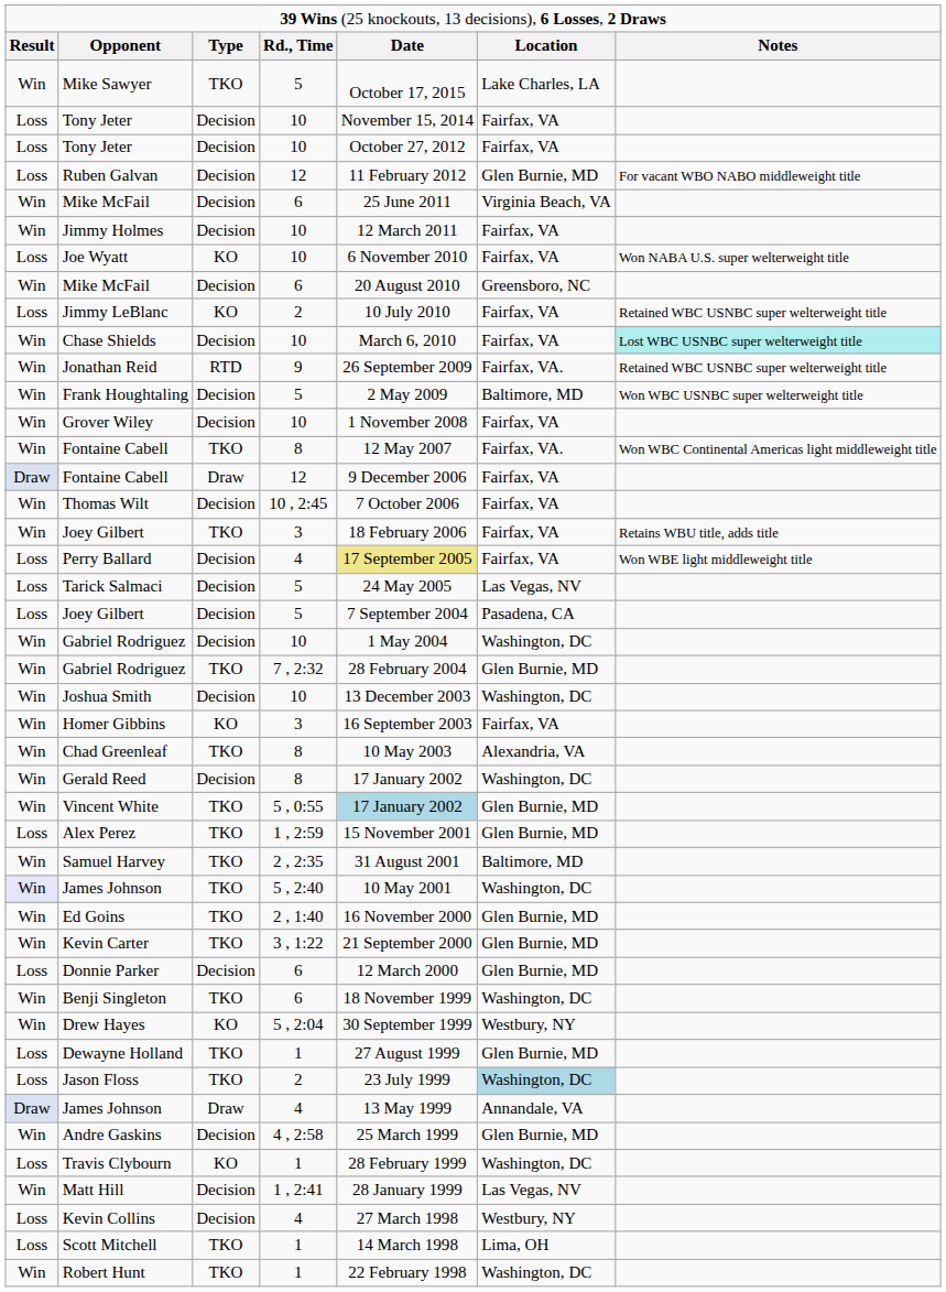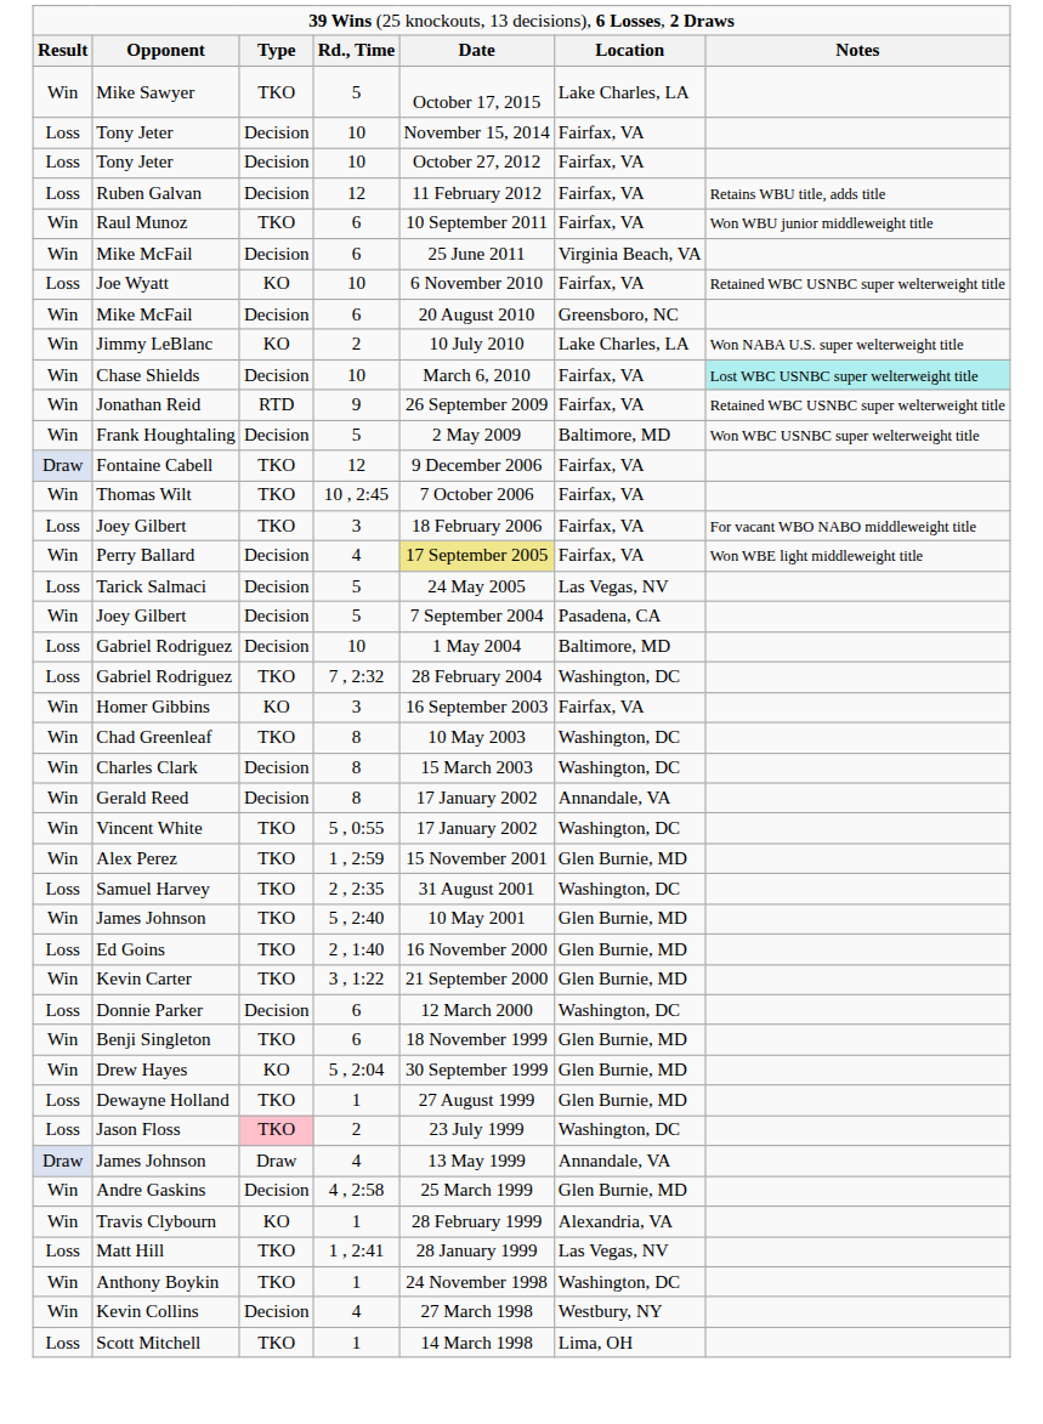Ruben Galvan | column 6: Glen Burnie, MD -> Fairfax, VA
Ruben Galvan | column 7: For vacant WBO NABO middleweight title -> Retains WBU title, adds title
+ row: Win | Raul Munoz | TKO | 6 | 10 September 2011 | Fairfax, VA | Won WBU junior middleweight title
- row: Win | Jimmy Holmes | Decision | 10 | 12 March 2011 | Fairfax, VA
Joe Wyatt | column 7: Won NABA U.S. super welterweight title -> Retained WBC USNBC super welterweight title
Jimmy LeBlanc | column 1: Loss -> Win
Jimmy LeBlanc | column 6: Fairfax, VA -> Lake Charles, LA
Jimmy LeBlanc | column 7: Retained WBC USNBC super welterweight title -> Won NABA U.S. super welterweight title
Jonathan Reid | column 6: Fairfax, VA. -> Fairfax, VA
- row: Win | Grover Wiley | Decision | 10 | 1 November 2008 | Fairfax, VA
- row: Win | Fontaine Cabell | TKO | 8 | 12 May 2007 | Fairfax, VA. | Won WBC Continental Americas light middleweight title
Fontaine Cabell / 12 | column 3: Draw -> TKO
Thomas Wilt | column 3: Decision -> TKO
Joey Gilbert / 3 | column 1: Win -> Loss
Joey Gilbert / 3 | column 7: Retains WBU title, adds title -> For vacant WBO NABO middleweight title
Perry Ballard | column 1: Loss -> Win
Joey Gilbert / 5 | column 1: Loss -> Win
Gabriel Rodriguez / 10 | column 1: Win -> Loss
Gabriel Rodriguez / 10 | column 6: Washington, DC -> Baltimore, MD
Gabriel Rodriguez / 7 , 2:32 | column 1: Win -> Loss
Gabriel Rodriguez / 7 , 2:32 | column 6: Glen Burnie, MD -> Washington, DC
- row: Win | Joshua Smith | Decision | 10 | 13 December 2003 | Washington, DC
Chad Greenleaf | column 6: Alexandria, VA -> Washington, DC
+ row: Win | Charles Clark | Decision | 8 | 15 March 2003 | Washington, DC
Gerald Reed | column 6: Washington, DC -> Annandale, VA
Vincent White | column 5: lightblue background -> no background
Vincent White | column 6: Glen Burnie, MD -> Washington, DC
Alex Perez | column 1: Loss -> Win
Samuel Harvey | column 1: Win -> Loss
Samuel Harvey | column 6: Baltimore, MD -> Washington, DC
James Johnson / 5 , 2:40 | column 1: lavender background -> no background
James Johnson / 5 , 2:40 | column 6: Washington, DC -> Glen Burnie, MD
Ed Goins | column 1: Win -> Loss
Donnie Parker | column 6: Glen Burnie, MD -> Washington, DC
Benji Singleton | column 6: Washington, DC -> Glen Burnie, MD
Drew Hayes | column 6: Westbury, NY -> Glen Burnie, MD
Jason Floss | column 3: no background -> pink background
Jason Floss | column 6: lightblue background -> no background
Travis Clybourn | column 1: Loss -> Win
Travis Clybourn | column 6: Washington, DC -> Alexandria, VA
Matt Hill | column 1: Win -> Loss
Matt Hill | column 3: Decision -> TKO
+ row: Win | Anthony Boykin | TKO | 1 | 24 November 1998 | Washington, DC
Kevin Collins | column 1: Loss -> Win
- row: Win | Robert Hunt | TKO | 1 | 22 February 1998 | Washington, DC
